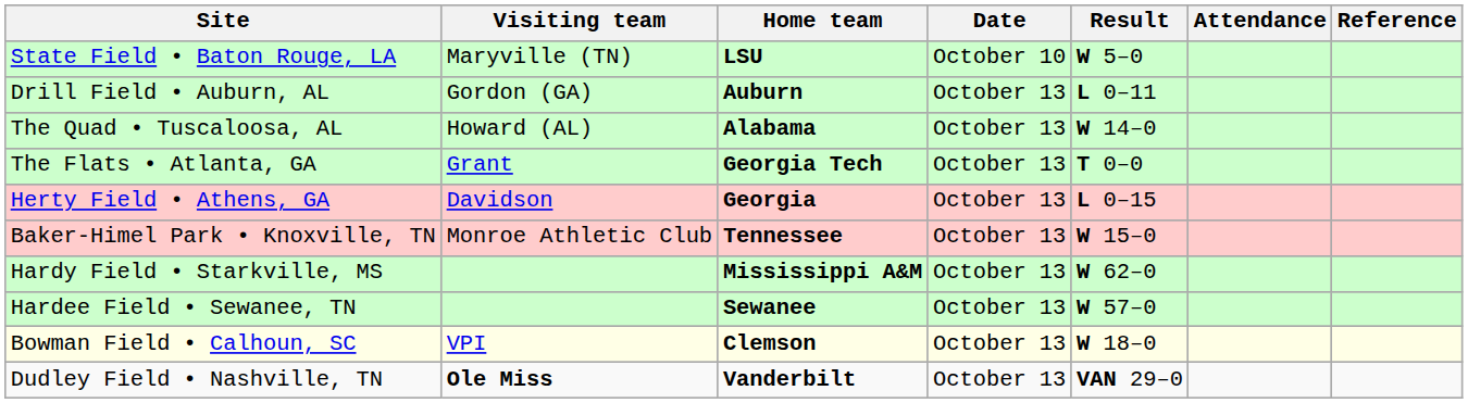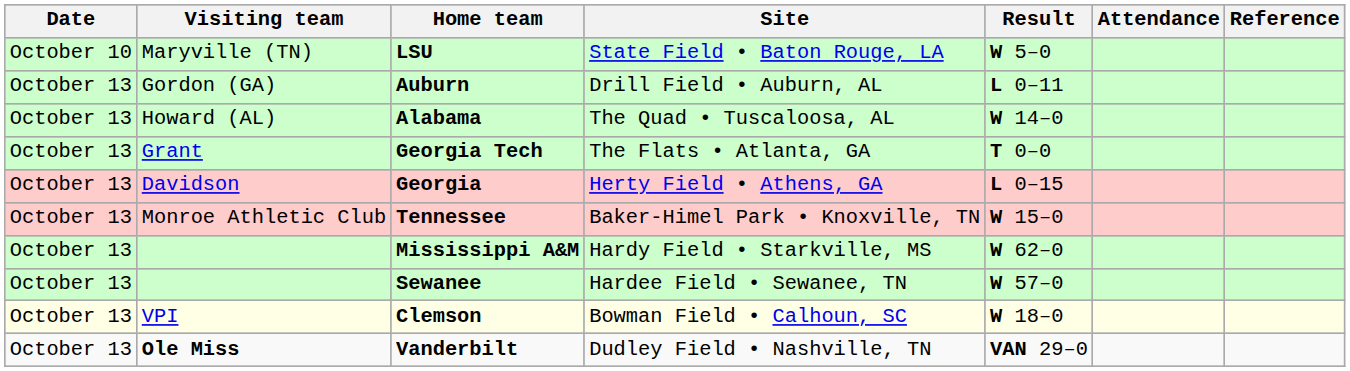columns swapped: Date <-> Site
